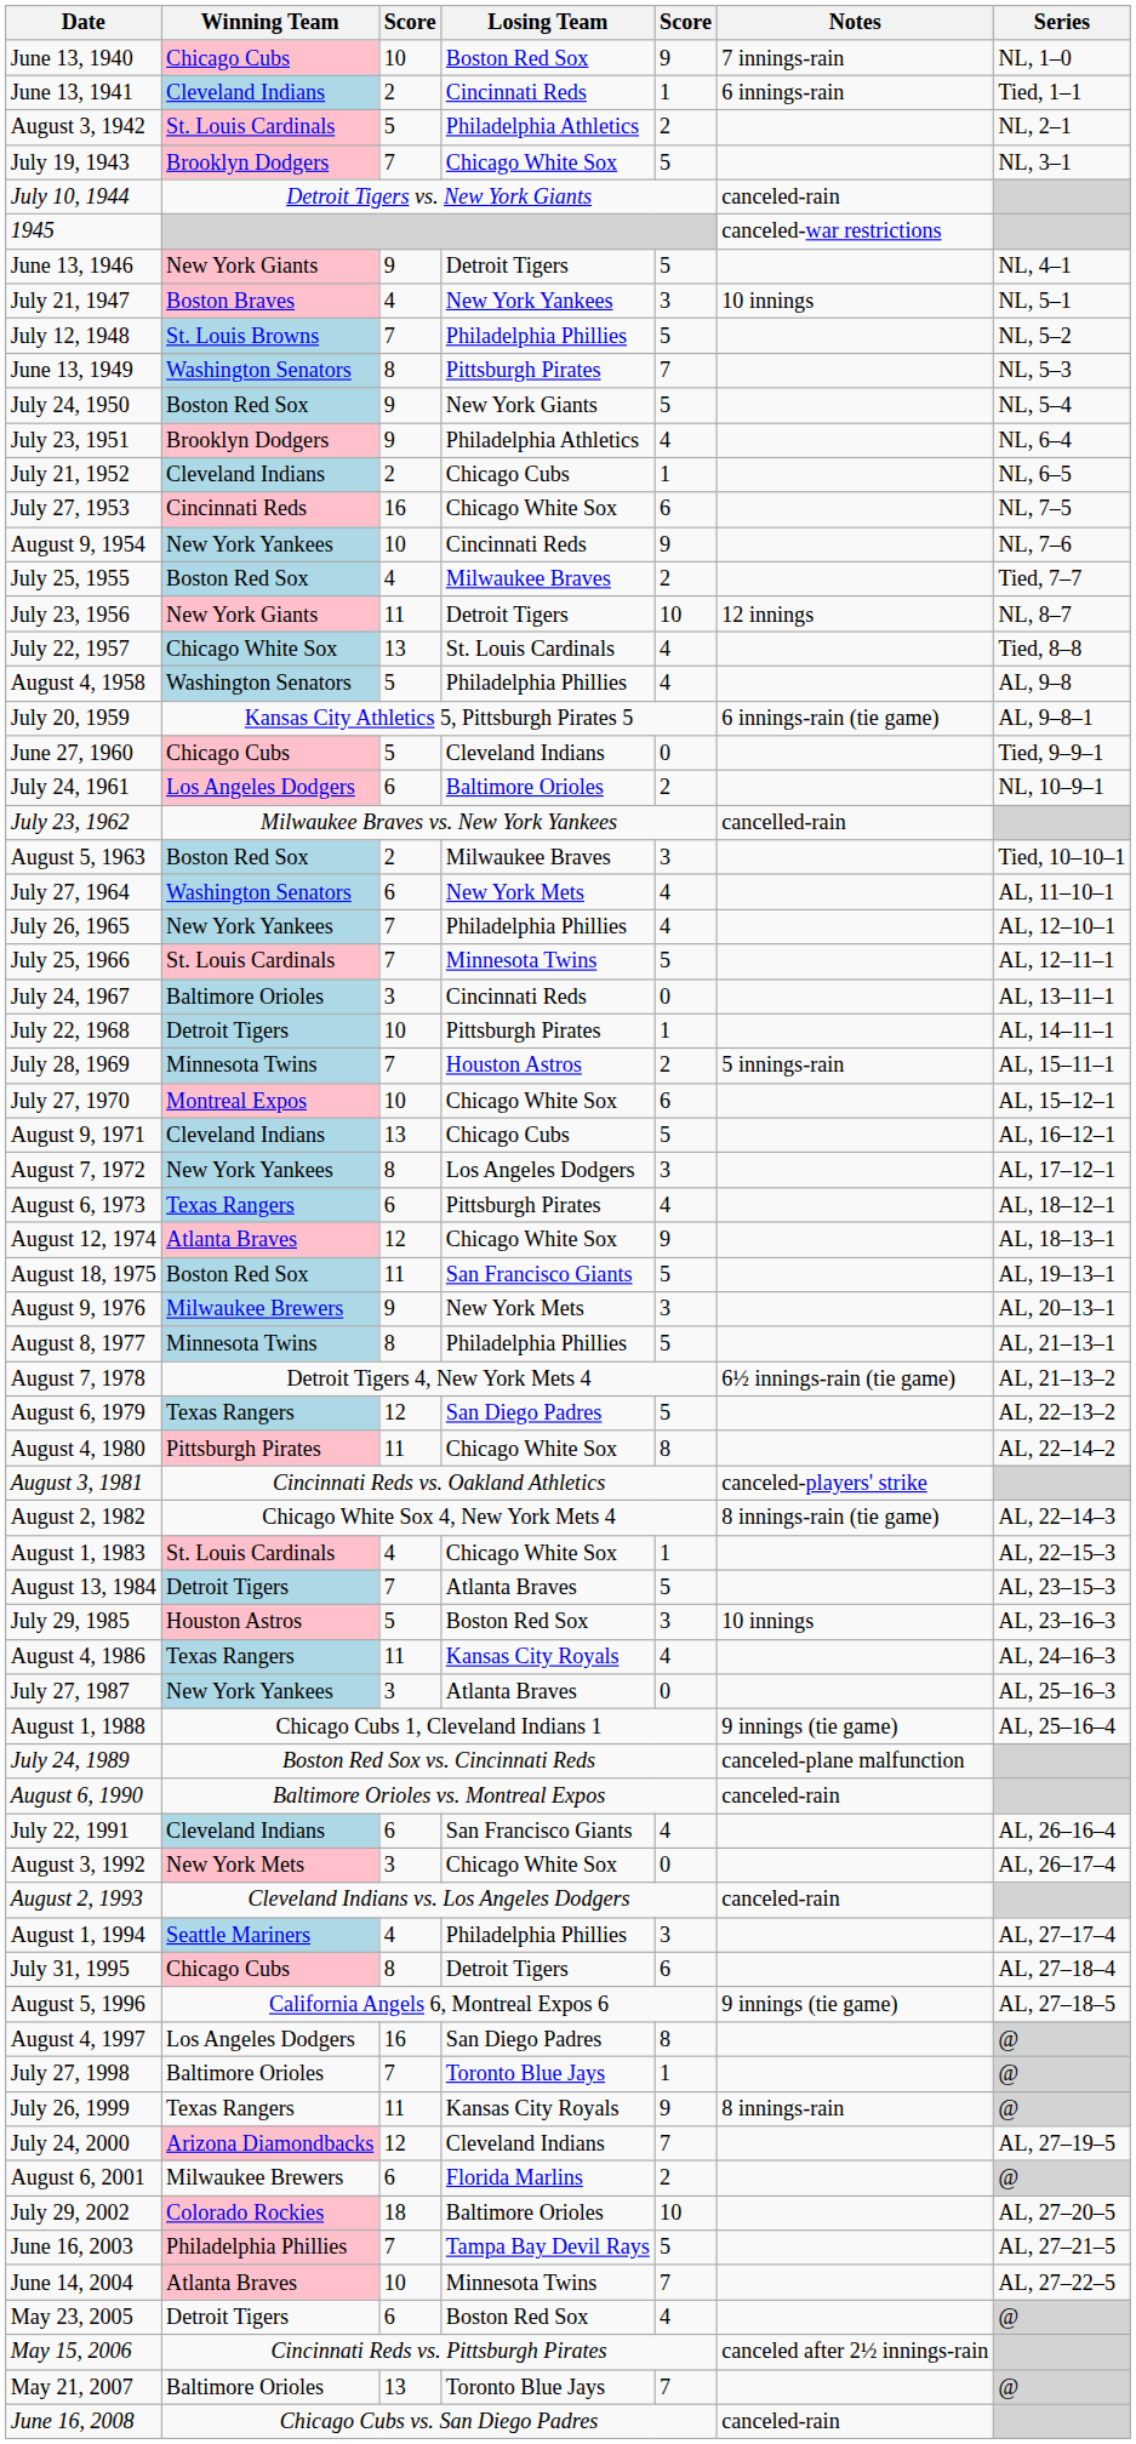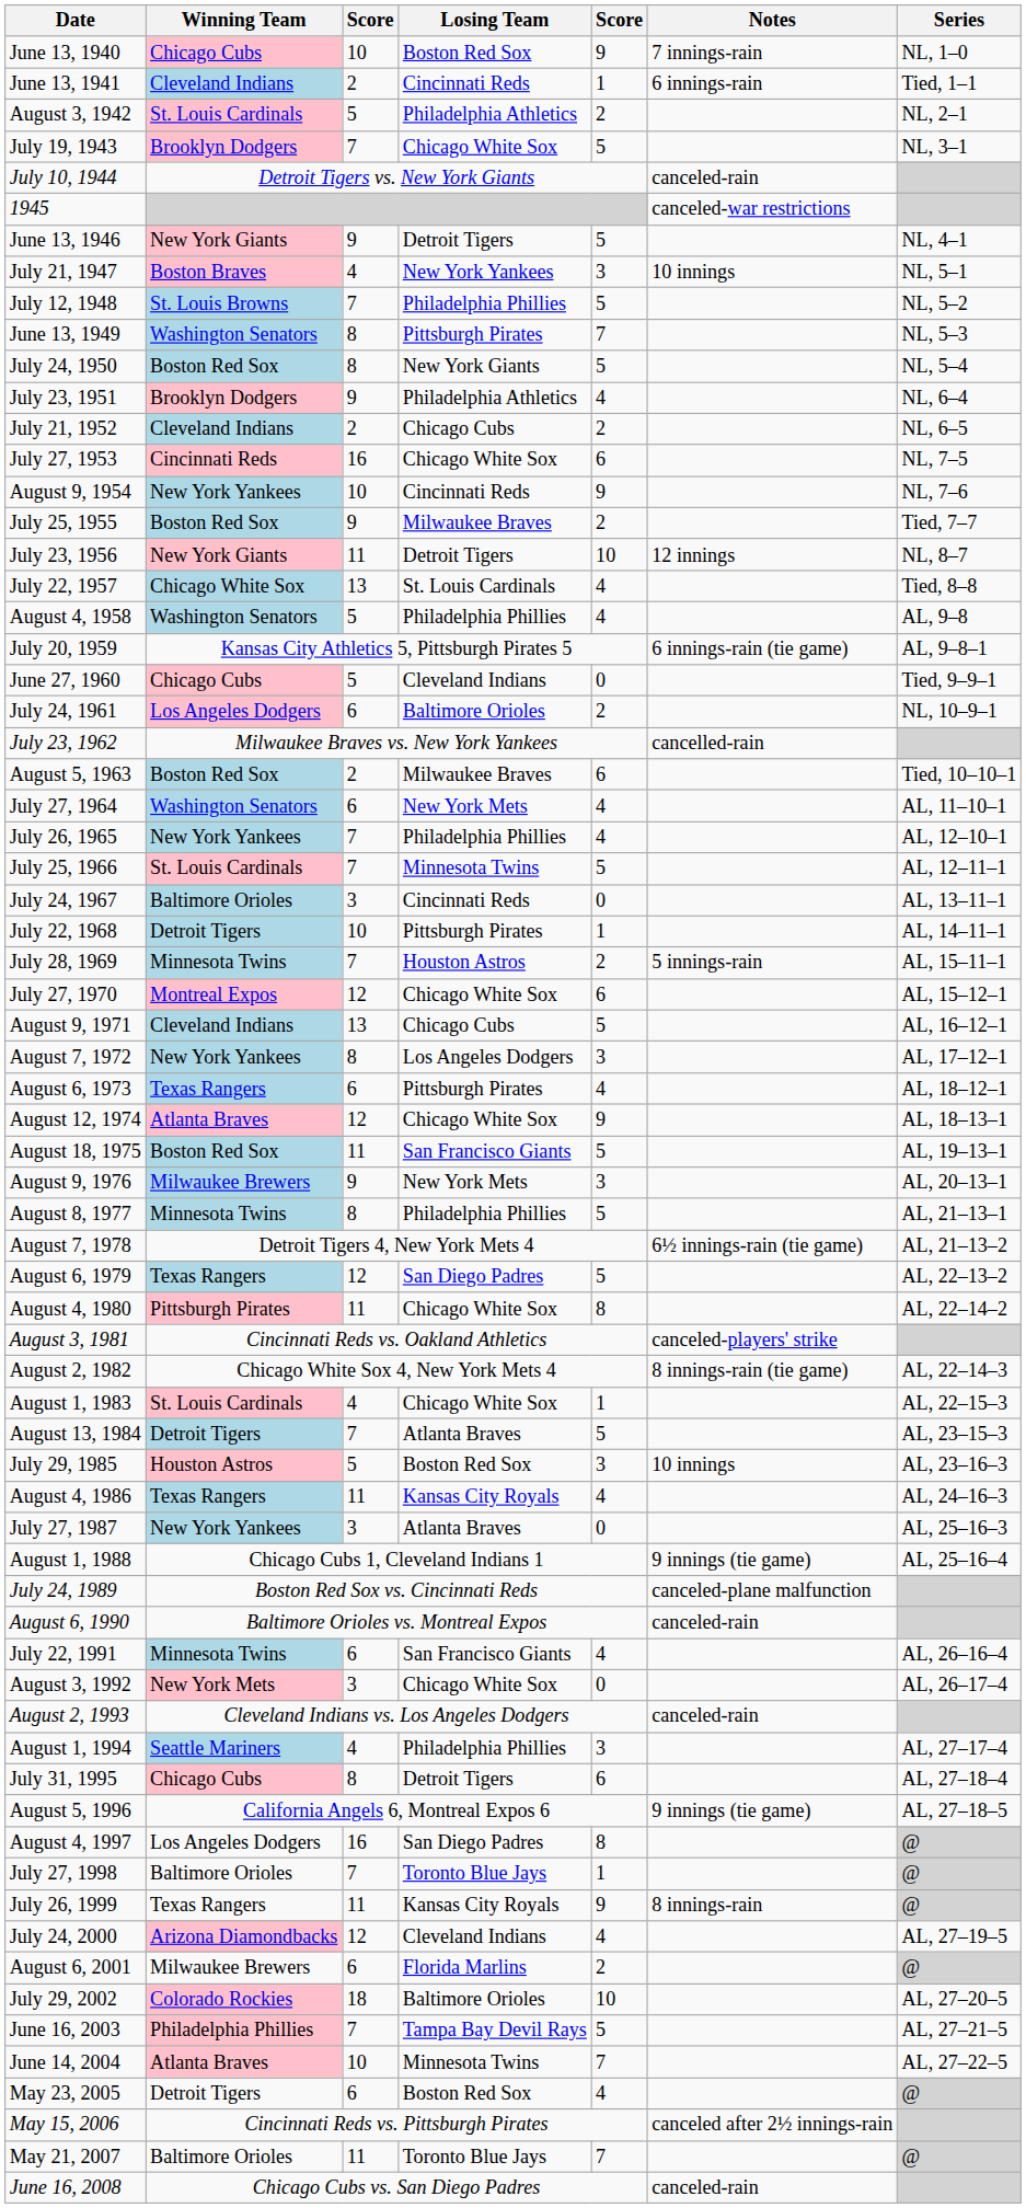July 24, 1950 | column 3: 9 -> 8
July 21, 1952 | column 5: 1 -> 2
July 25, 1955 | column 3: 4 -> 9
August 5, 1963 | column 5: 3 -> 6
July 27, 1970 | column 3: 10 -> 12
July 22, 1991 | Winning Team: Cleveland Indians -> Minnesota Twins
July 24, 2000 | column 5: 7 -> 4
May 21, 2007 | column 3: 13 -> 11
